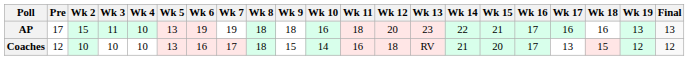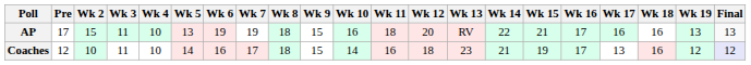AP | Wk 9: 18 -> 15
AP | Wk 13: 23 -> RV
Coaches | Wk 3: 10 -> 11
Coaches | Wk 5: 13 -> 14
Coaches | Wk 13: RV -> 23
Coaches | Wk 15: 20 -> 19
Coaches | Wk 18: 15 -> 16
Coaches | Final: no background -> lavender background
